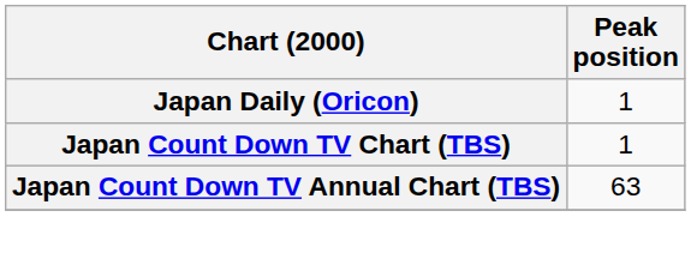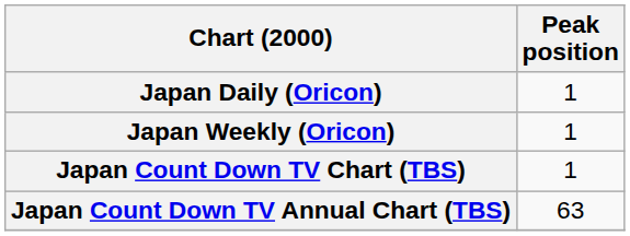+ row: Japan Weekly (Oricon) | 1
